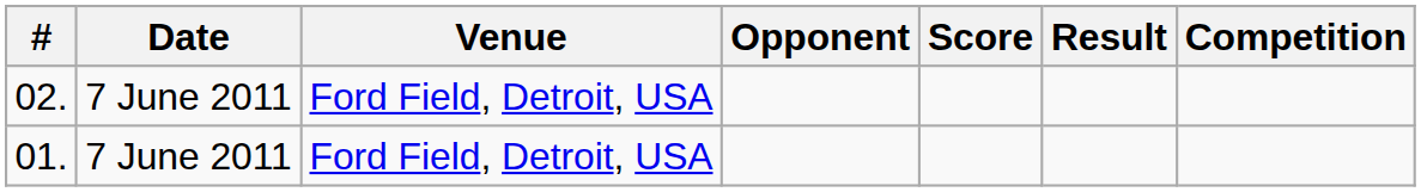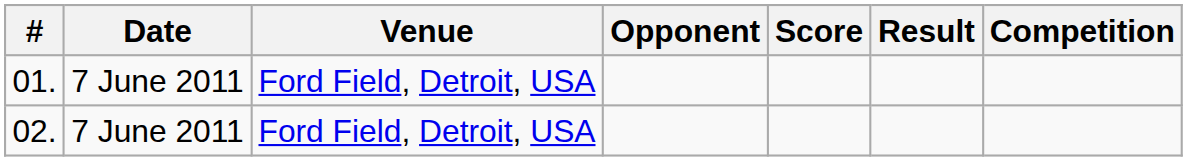rows swapped: 01. <-> 02.
